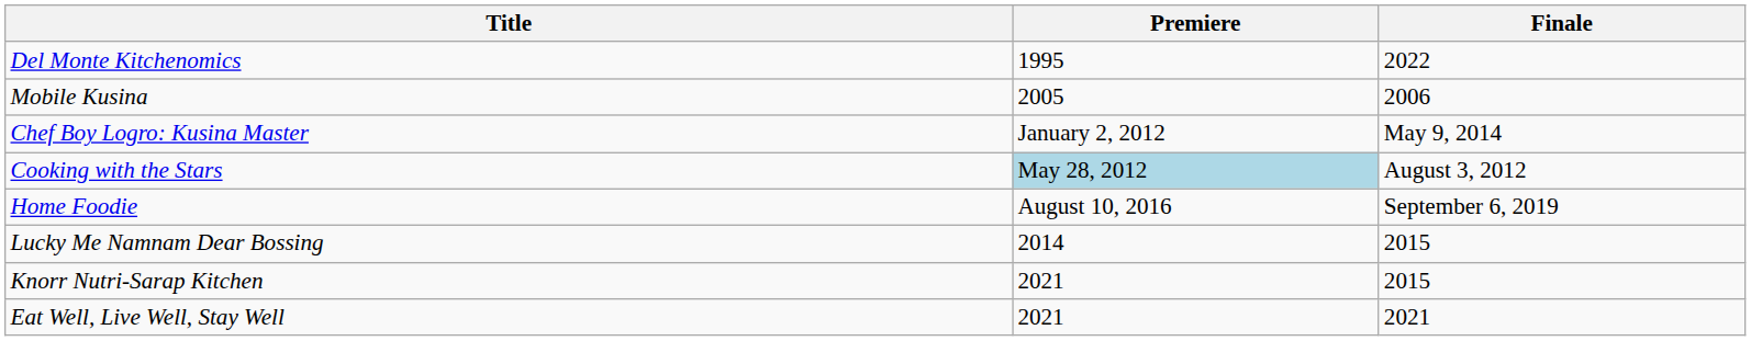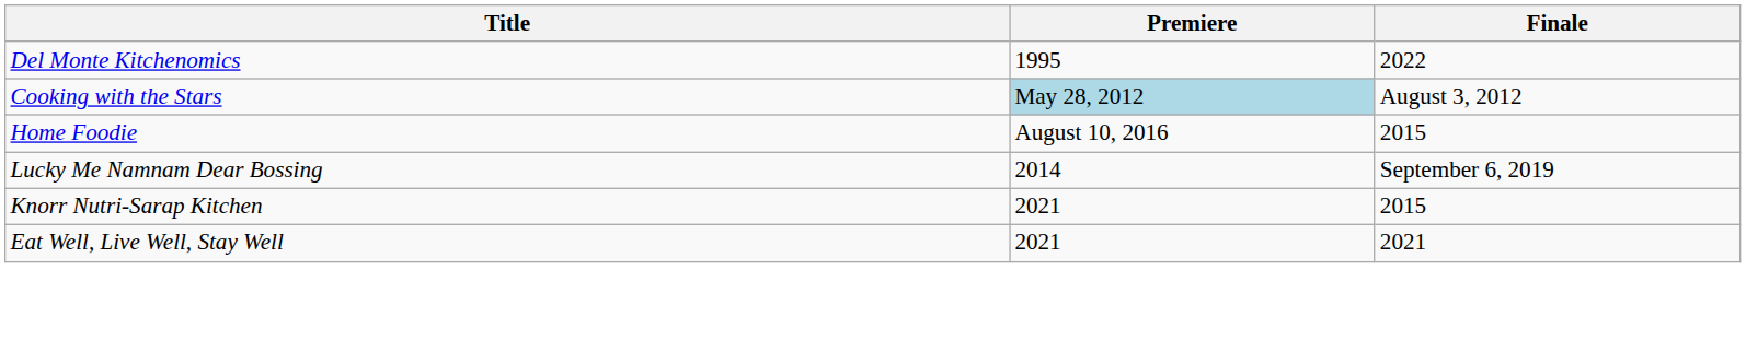- row: Mobile Kusina | 2005 | 2006
- row: Chef Boy Logro: Kusina Master | January 2, 2012 | May 9, 2014
Home Foodie | Finale: September 6, 2019 -> 2015
Lucky Me Namnam Dear Bossing | Finale: 2015 -> September 6, 2019
